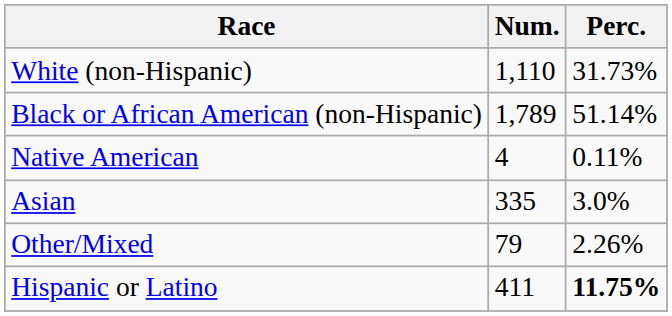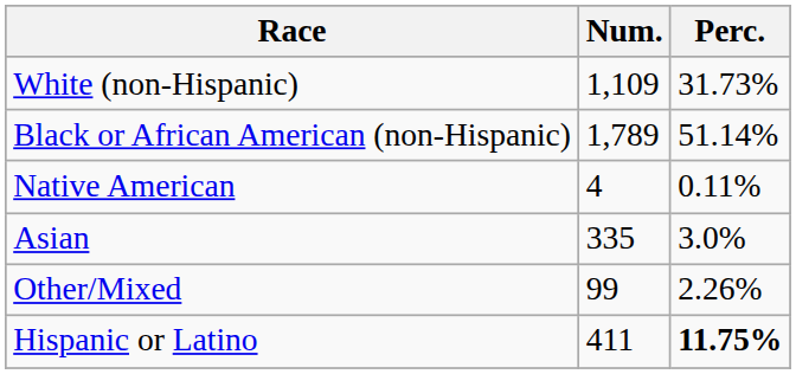White (non-Hispanic) | Num.: 1,110 -> 1,109
Other/Mixed | Num.: 79 -> 99
